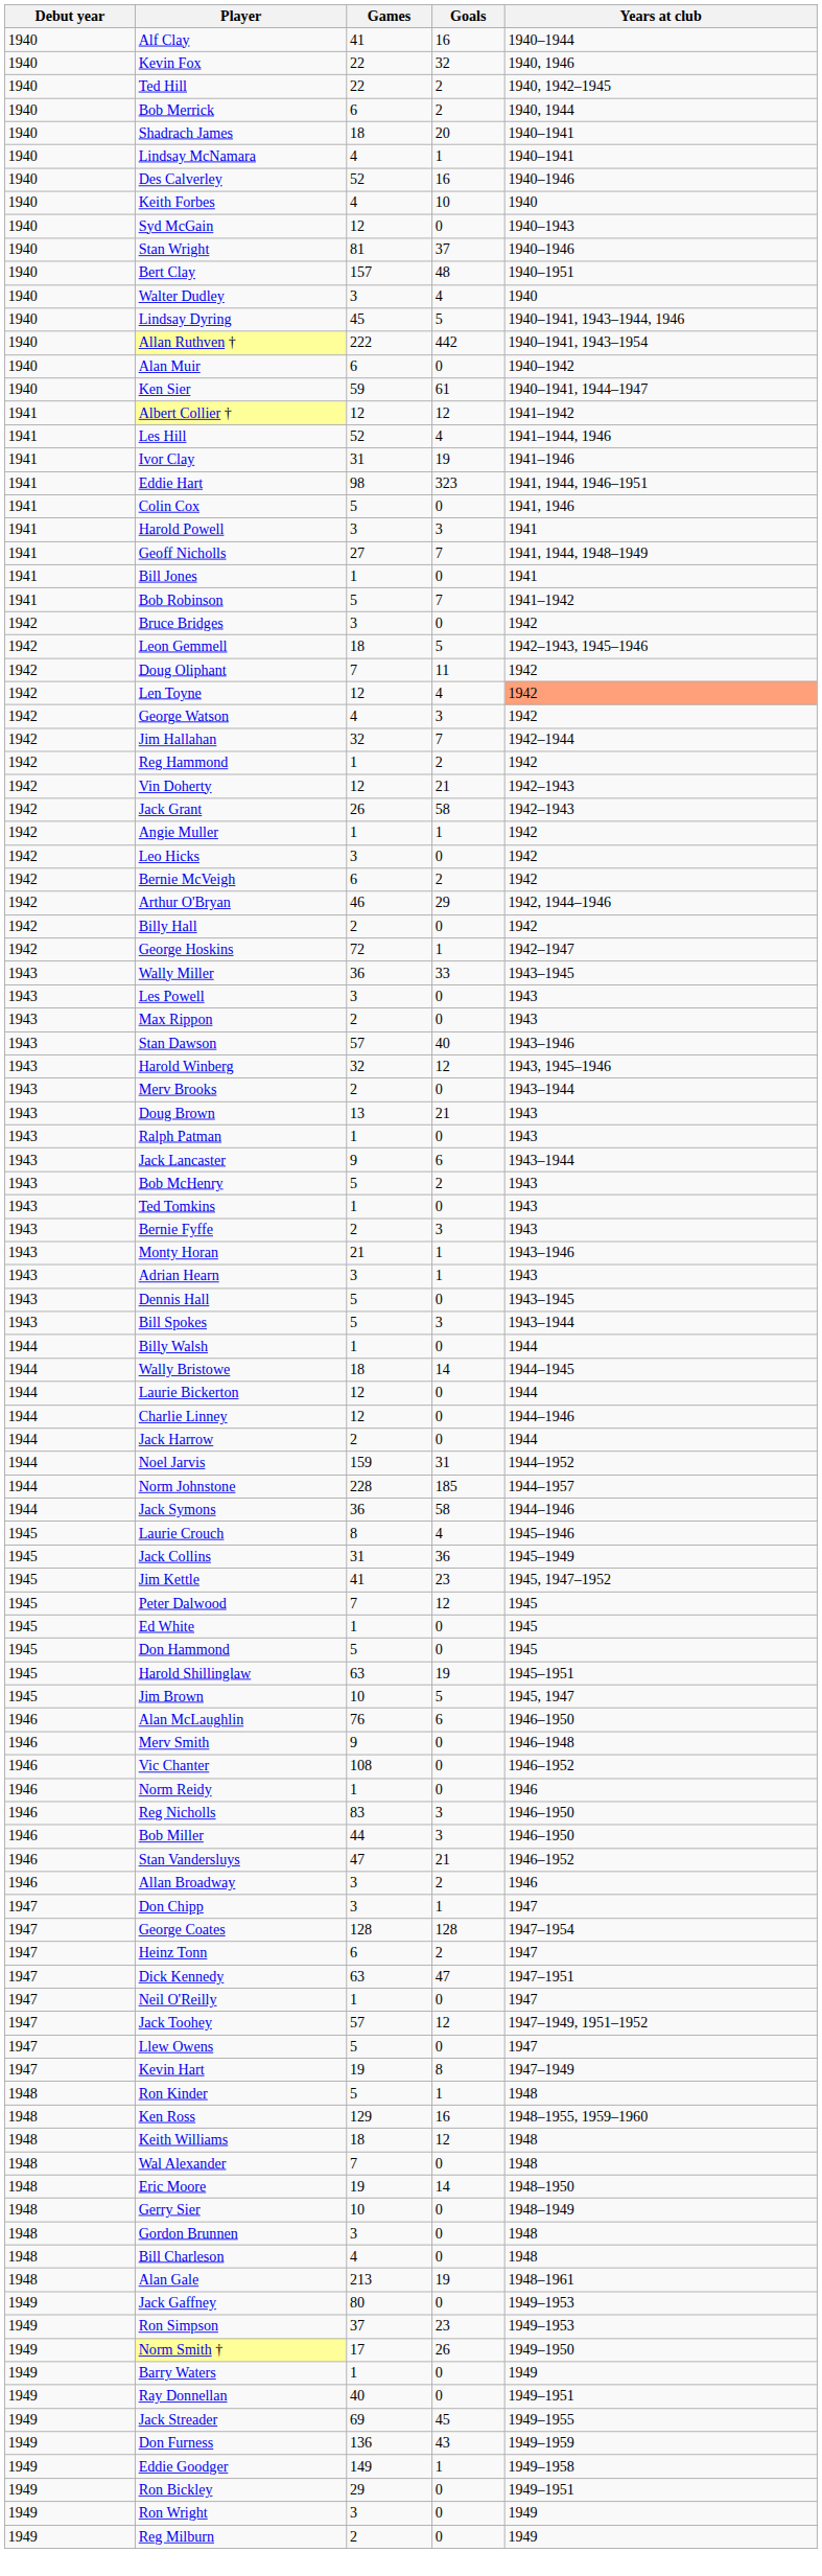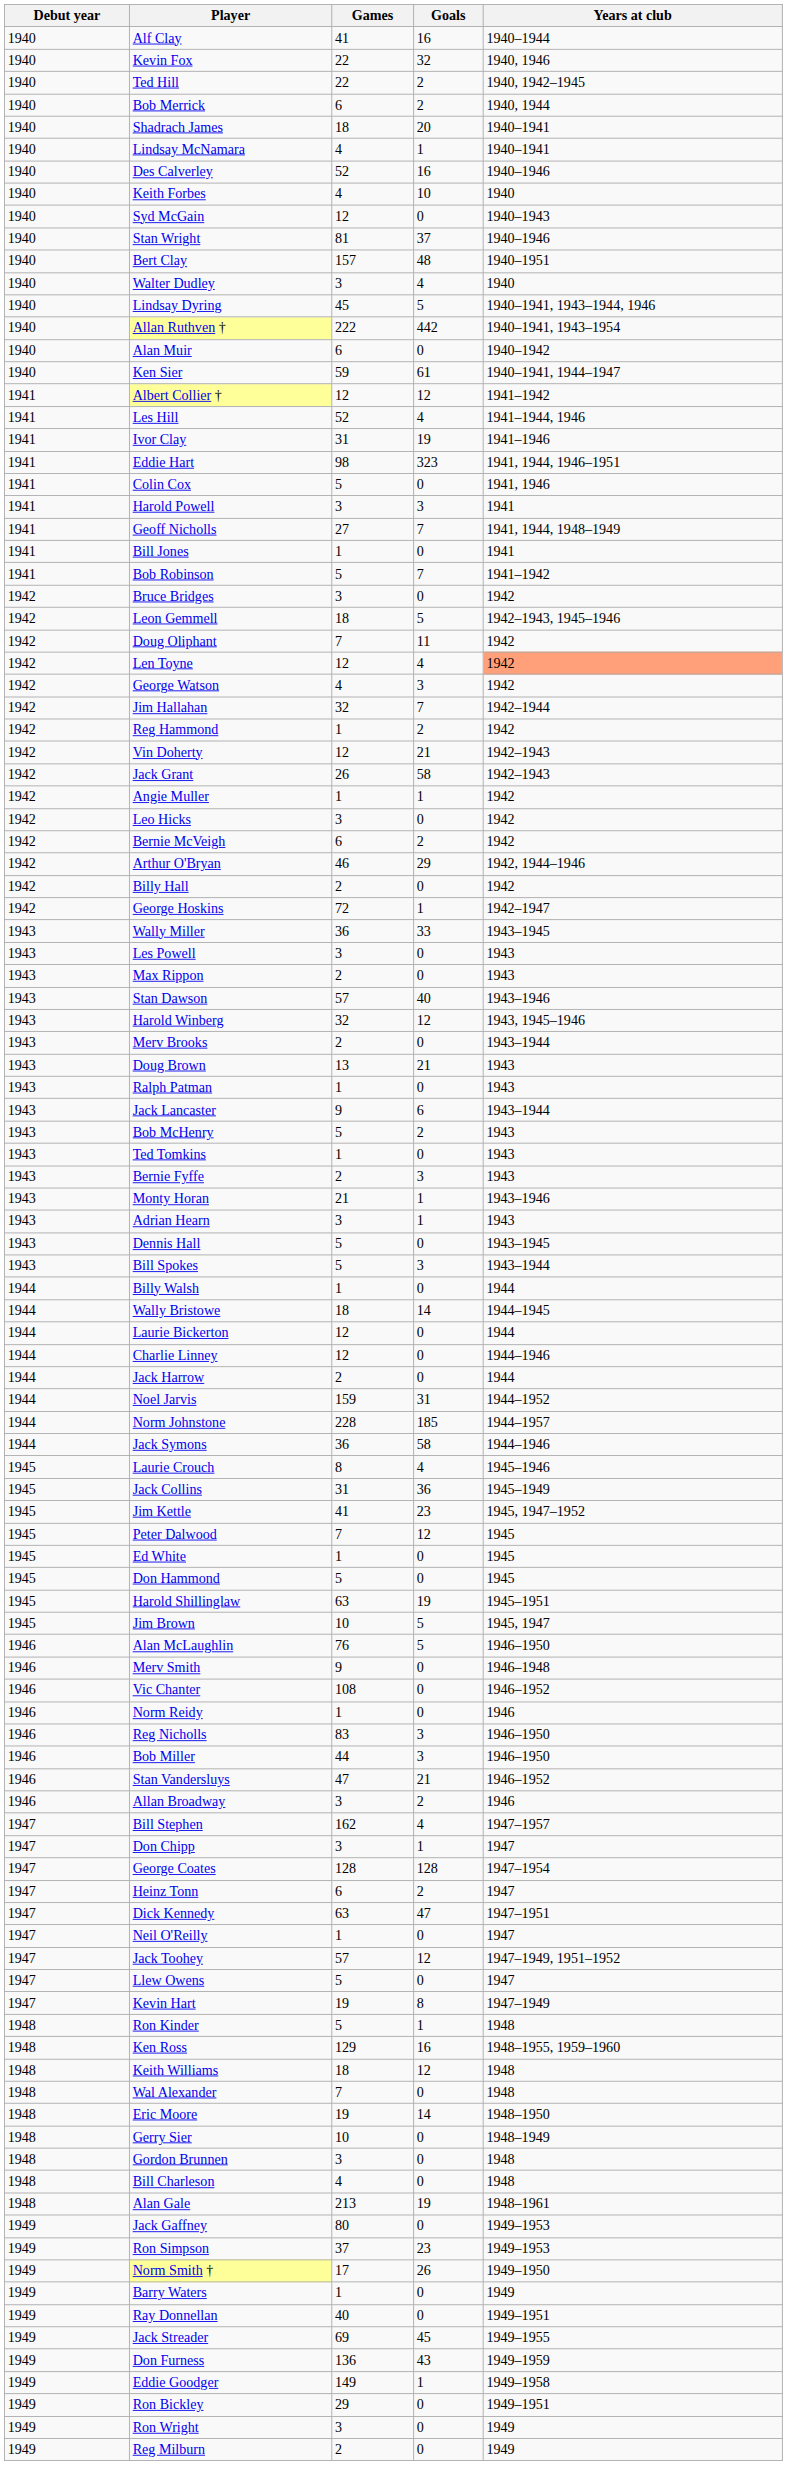Alan McLaughlin | Goals: 6 -> 5
+ row: 1947 | Bill Stephen | 162 | 4 | 1947–1957
